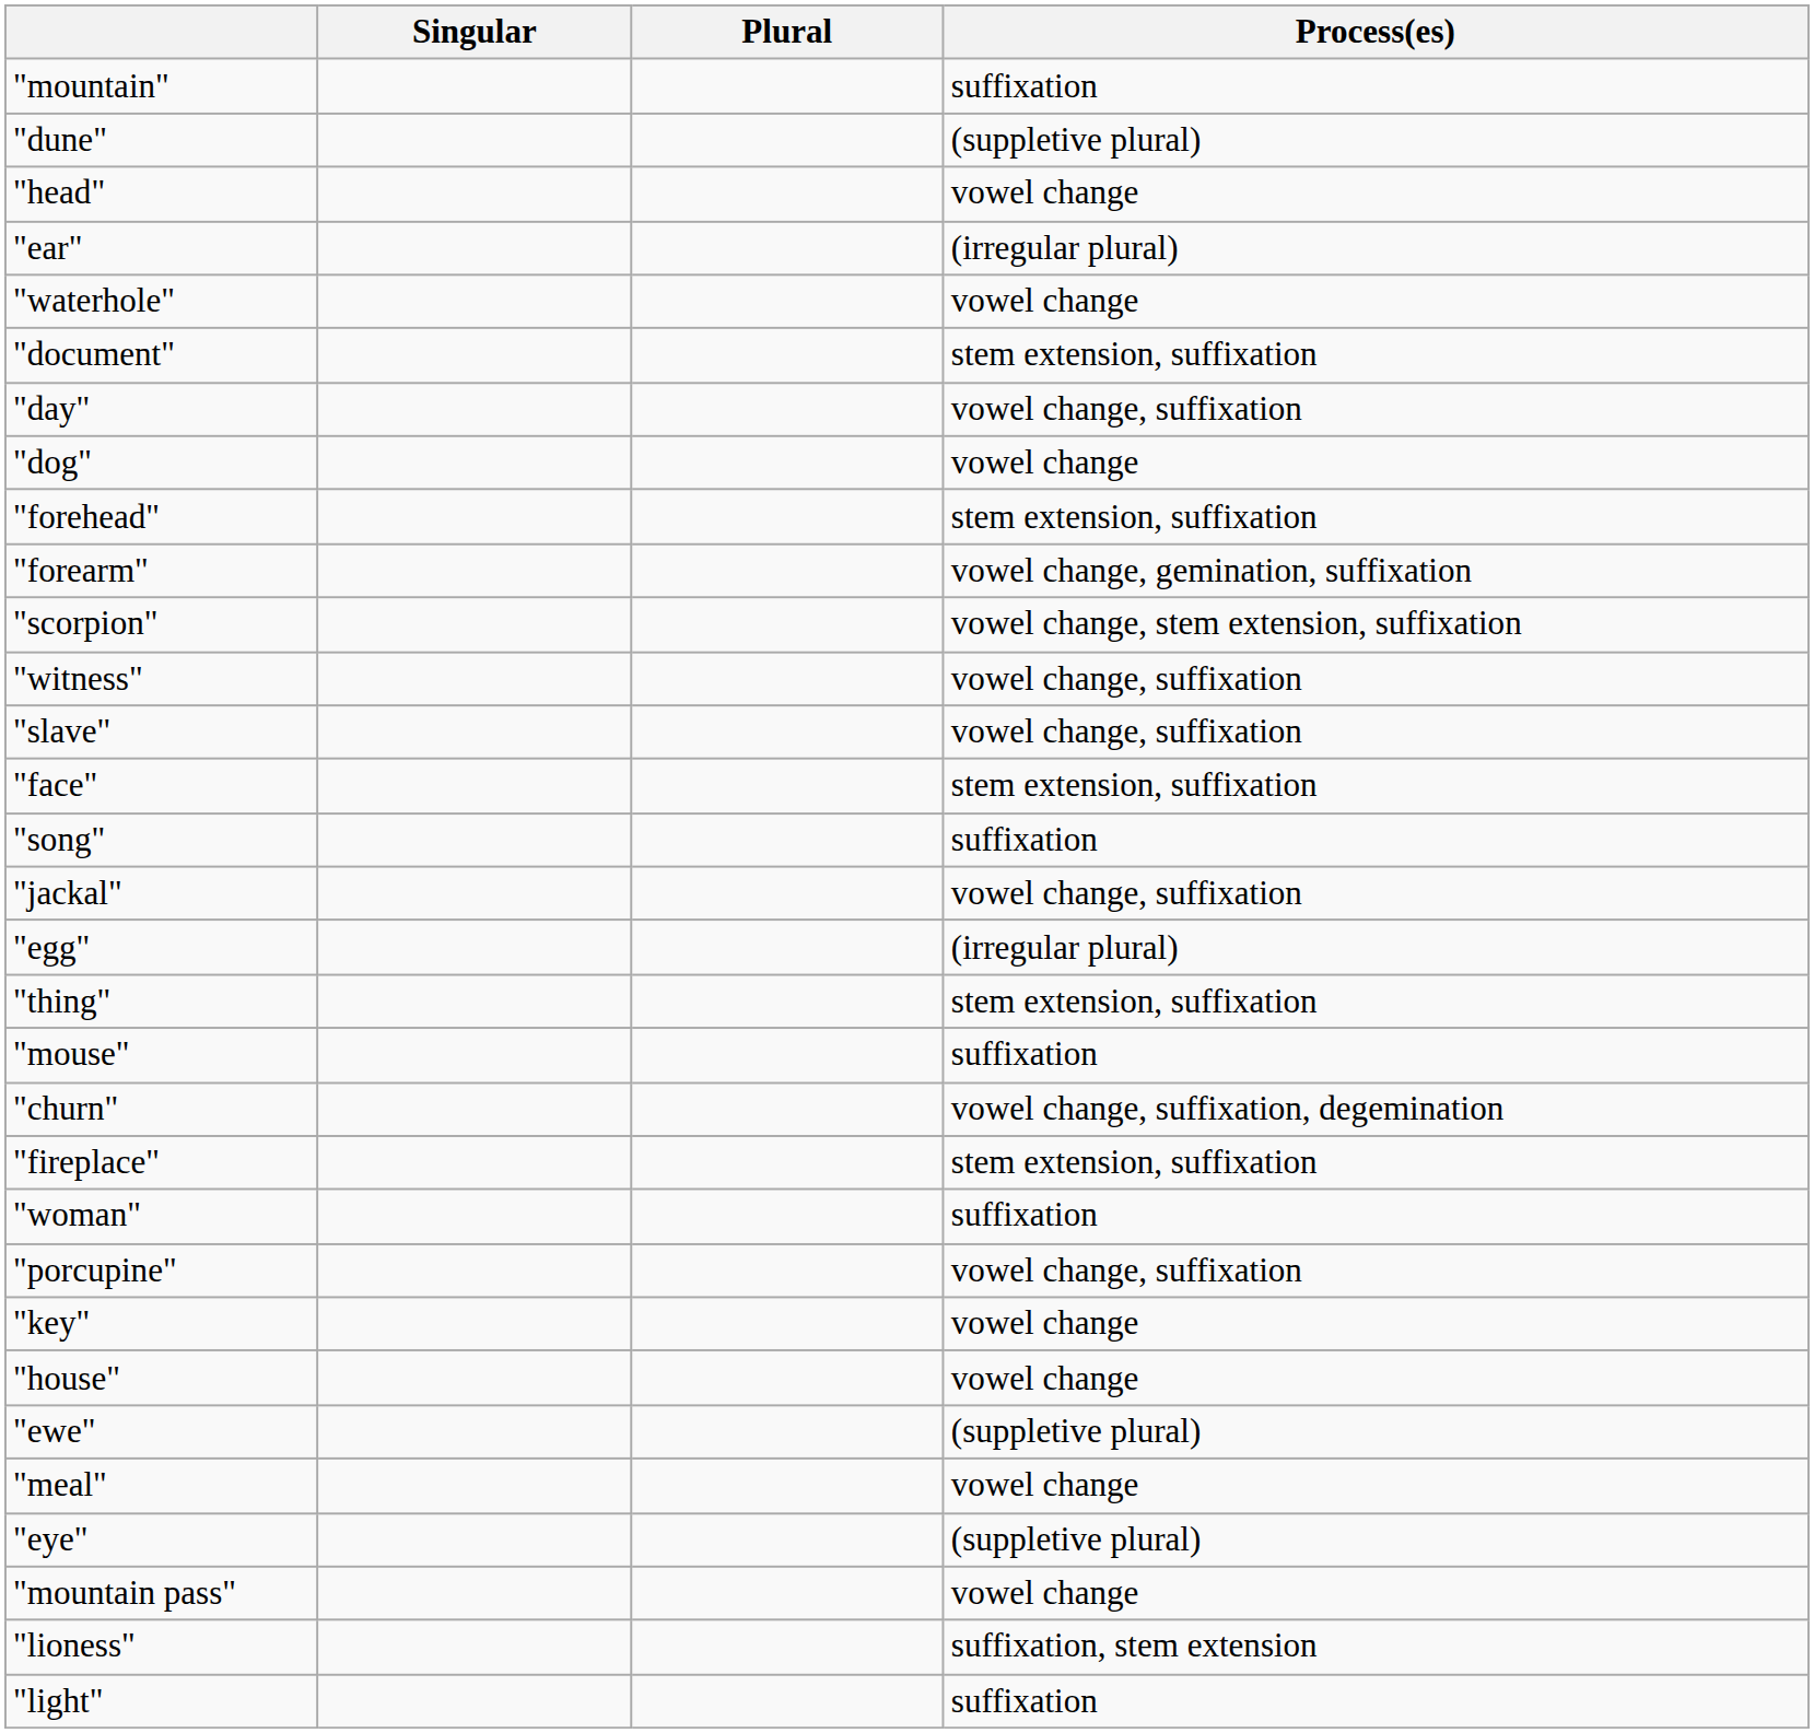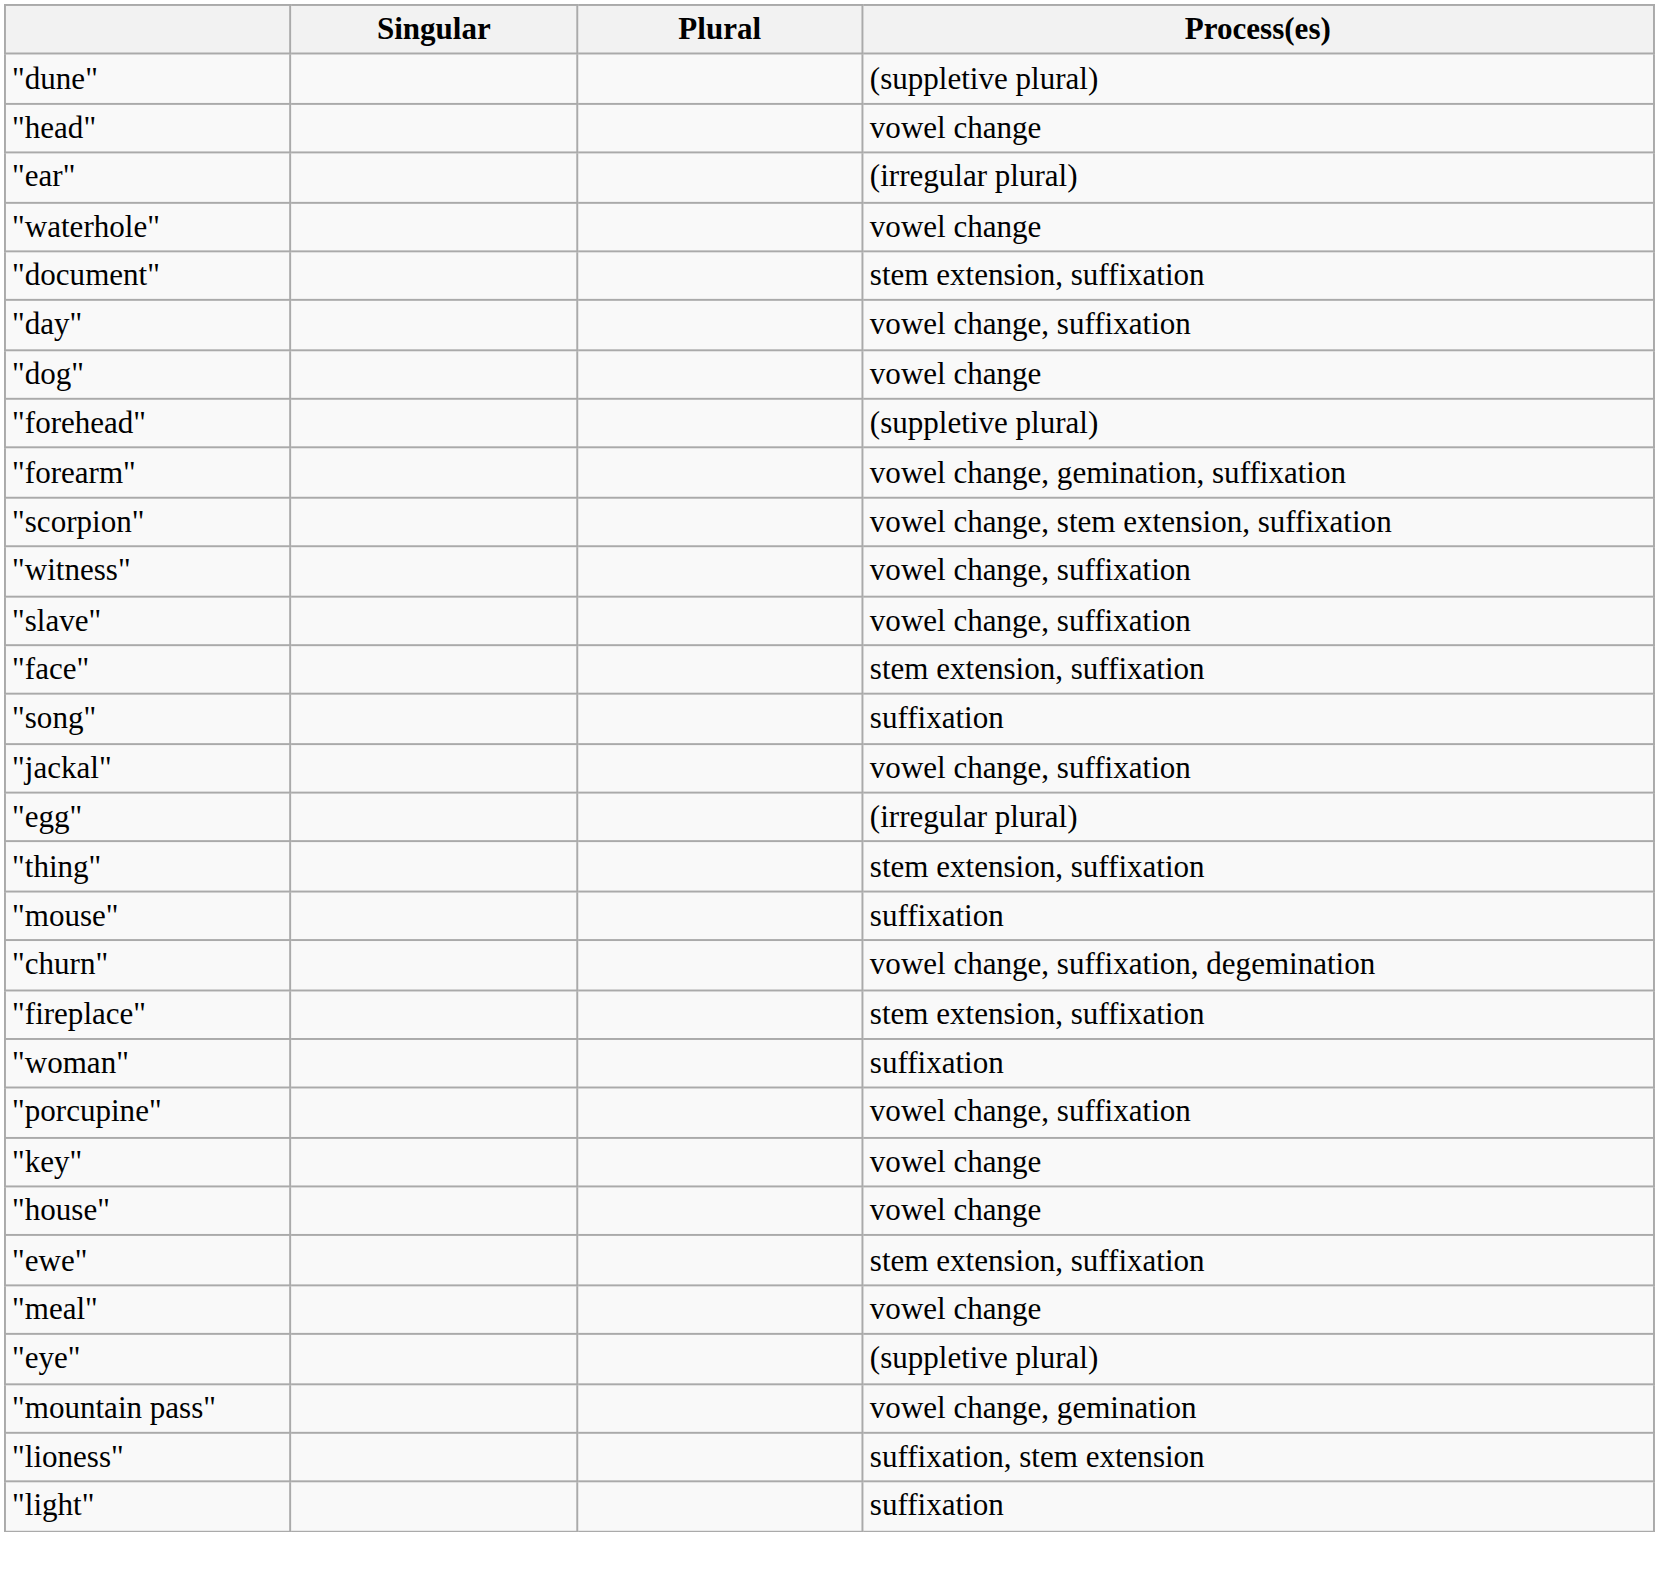- row: "mountain" | suffixation
"forehead" | Process(es): stem extension, suffixation -> (suppletive plural)
"ewe" | Process(es): (suppletive plural) -> stem extension, suffixation
"mountain pass" | Process(es): vowel change -> vowel change, gemination
